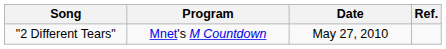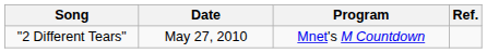columns swapped: Program <-> Date
